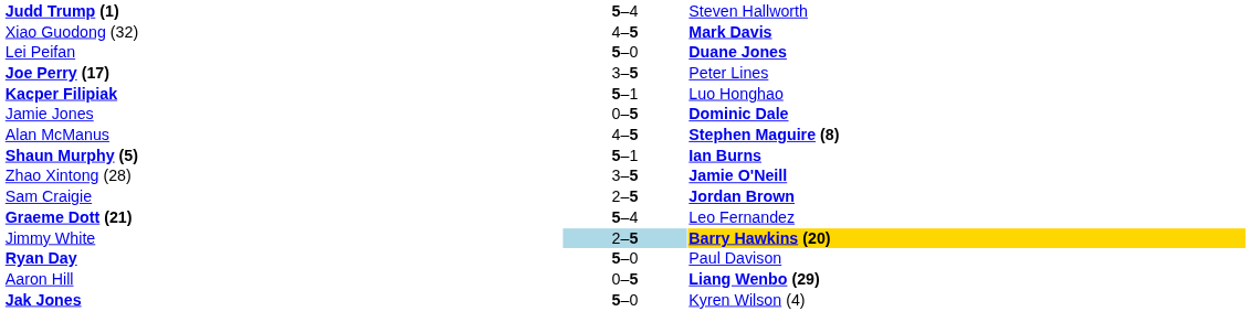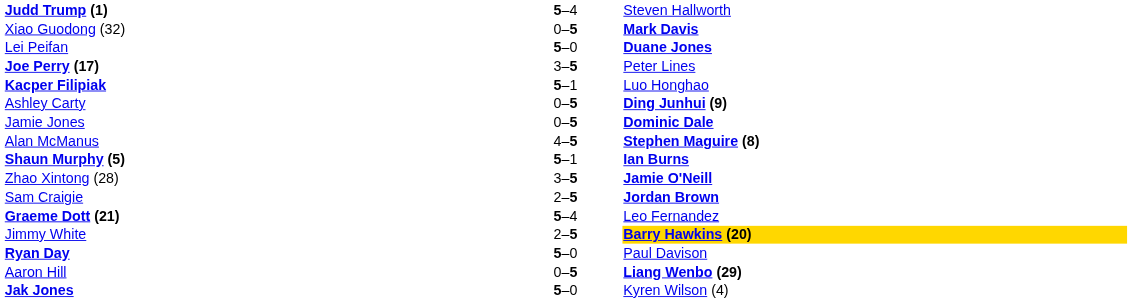Xiao Guodong (32) | column 2: 4–5 -> 0–5
+ row: Ashley Carty | 0–5 | Ding Junhui (9)
Jimmy White | column 2: lightblue background -> no background
